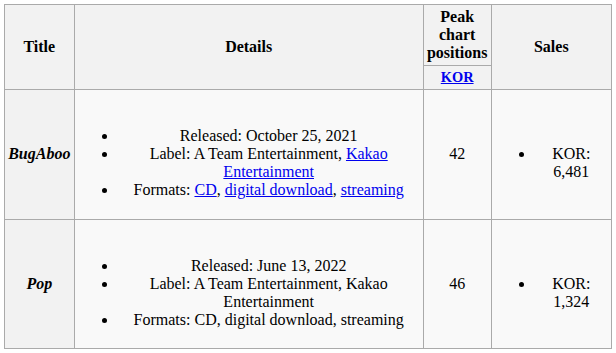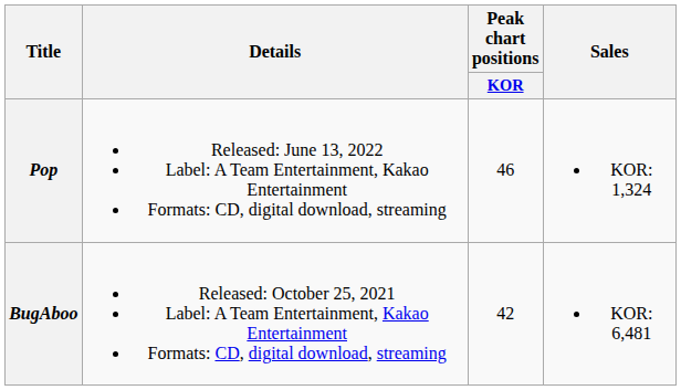rows swapped: BugAboo <-> Pop
